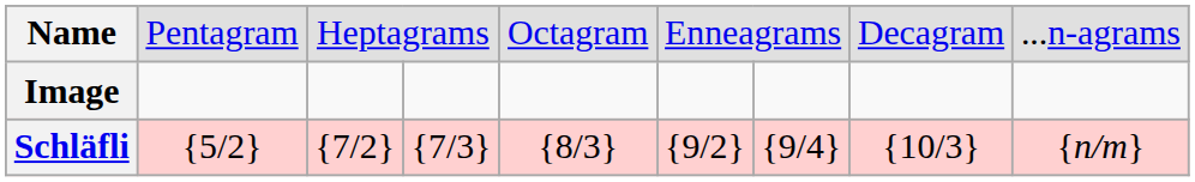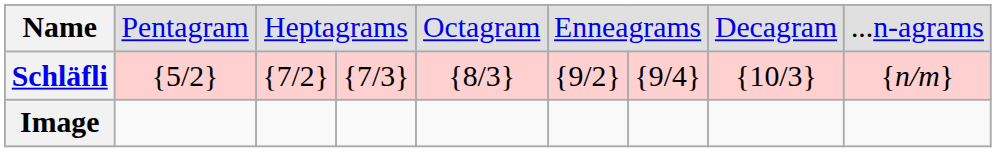rows swapped: Schläfli <-> Image
